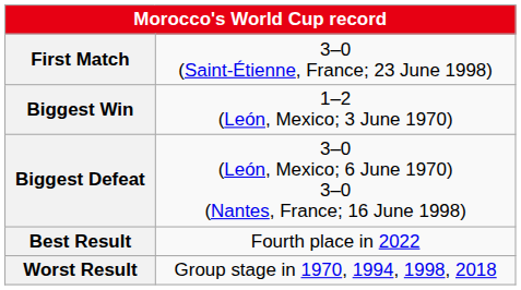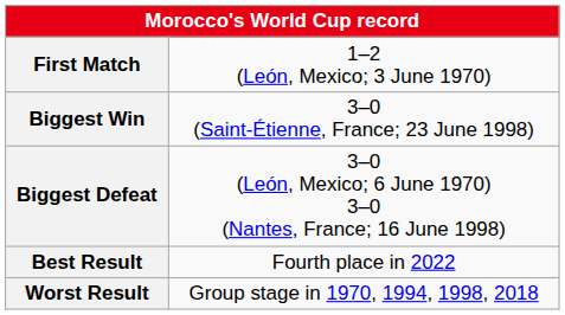First Match | column 2: 3–0 (Saint-Étienne, France; 23 June 1998) -> 1–2 (León, Mexico; 3 June 1970)
Biggest Win | column 2: 1–2 (León, Mexico; 3 June 1970) -> 3–0 (Saint-Étienne, France; 23 June 1998)
